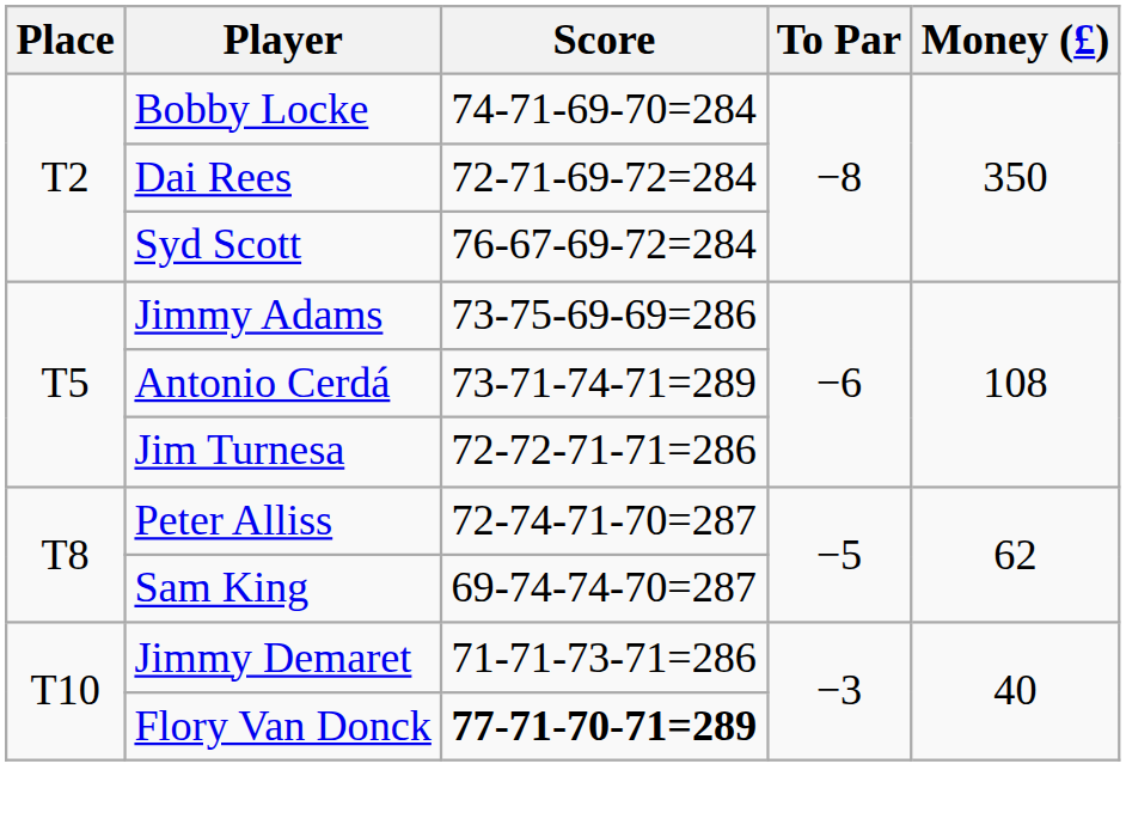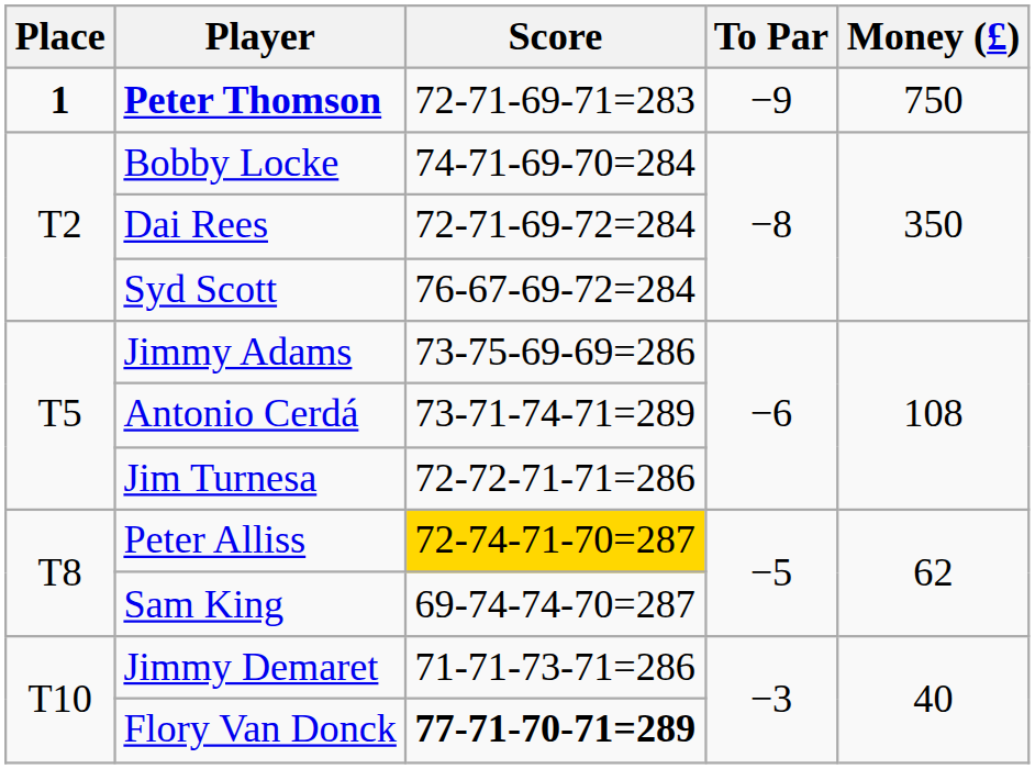+ row: 1 | Peter Thomson | 72-71-69-71=283 | −9 | 750
Peter Alliss | Score: no background -> gold background
